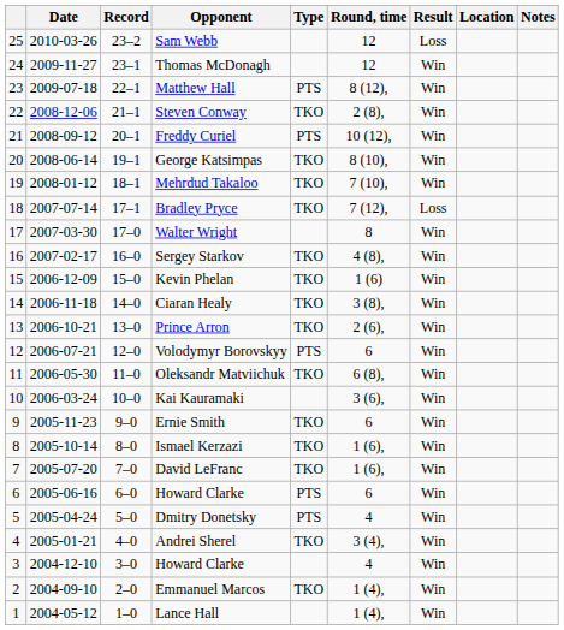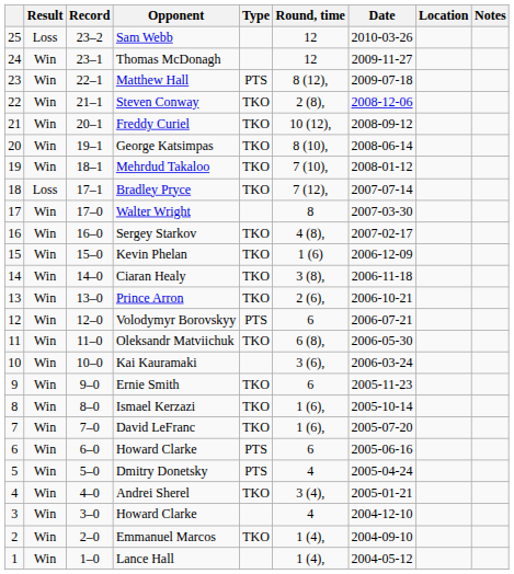columns swapped: Result <-> Date
Freddy Curiel | Type: PTS -> TKO
